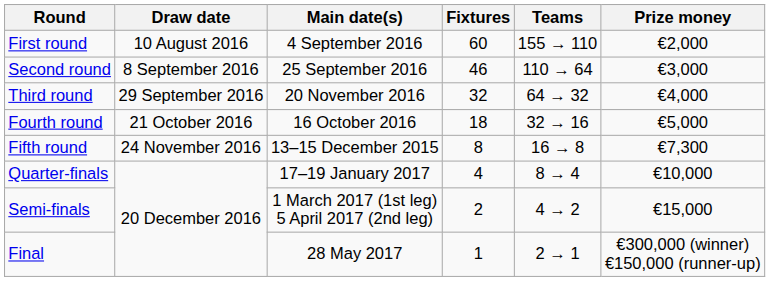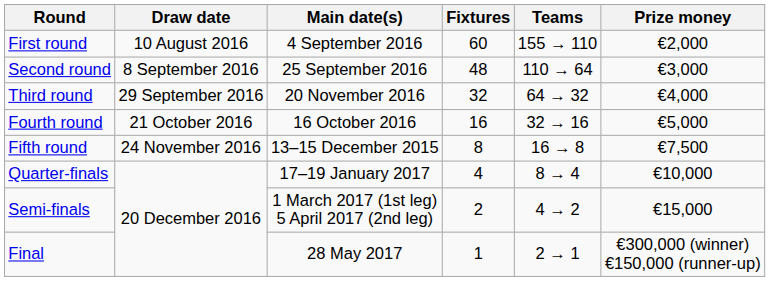Second round | Fixtures: 46 -> 48
Fourth round | Fixtures: 18 -> 16
Fifth round | Prize money: €7,300 -> €7,500
